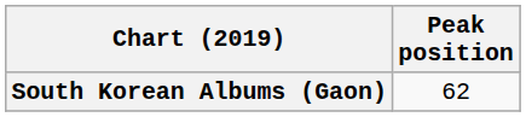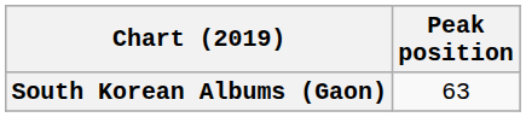South Korean Albums (Gaon) | Peak position: 62 -> 63
